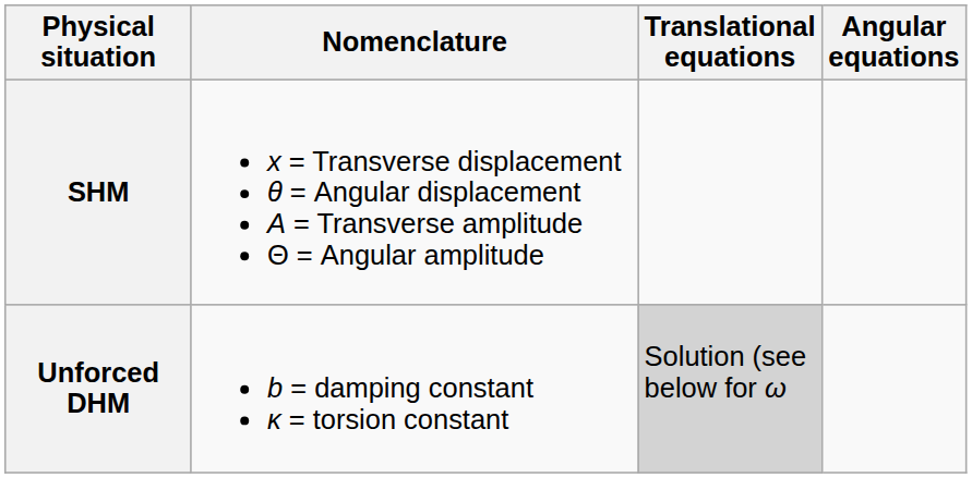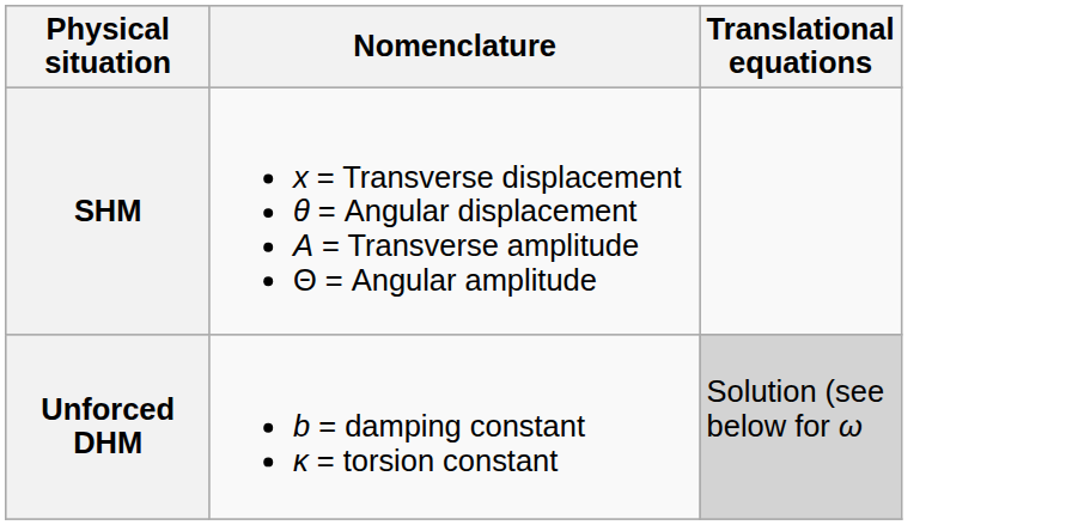- column: Angular equations
